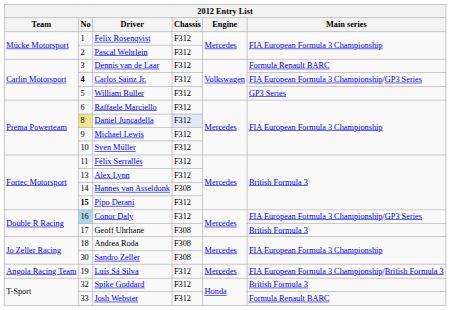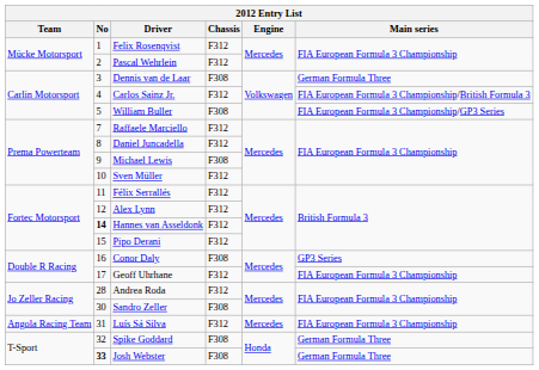Dennis van de Laar | Chassis: F312 -> F308
Dennis van de Laar | Main series: Formula Renault BARC -> German Formula Three
Carlos Sainz Jr. | No: bold -> normal
Carlos Sainz Jr. | Main series: FIA European Formula 3 Championship/GP3 Series -> FIA European Formula 3 Championship/British Formula 3
William Buller | Chassis: F312 -> F308
William Buller | Main series: GP3 Series -> FIA European Formula 3 Championship/GP3 Series
Raffaele Marciello | No: 6 -> 7
Daniel Juncadella | No: khaki background -> no background
Daniel Juncadella | Chassis: lavender background -> no background
Michael Lewis | Chassis: F312 -> F308
Alex Lynn | No: 13 -> 12
Hannes van Asseldonk | No: normal -> bold
Hannes van Asseldonk | Chassis: F308 -> F312
Pipo Derani | No: bold -> normal
Conor Daly | No: lightblue background -> no background
Conor Daly | Chassis: F312 -> F308
Conor Daly | Main series: FIA European Formula 3 Championship/GP3 Series -> GP3 Series
Geoff Uhrhane | Chassis: F308 -> F312
Geoff Uhrhane | Main series: British Formula 3 -> FIA European Formula 3 Championship
Andrea Roda | No: 18 -> 28
Andrea Roda | Chassis: F308 -> F312
Luís Sá Silva | No: 19 -> 31
Luís Sá Silva | Main series: FIA European Formula 3 Championship/British Formula 3 -> FIA European Formula 3 Championship
Spike Goddard | Chassis: F312 -> F308
Spike Goddard | Main series: British Formula 3 -> German Formula Three
Josh Webster | No: normal -> bold
Josh Webster | Chassis: F312 -> F308
Josh Webster | Main series: Formula Renault BARC -> German Formula Three
